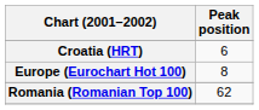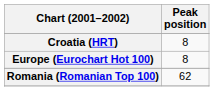Croatia (HRT) | Peak position: 6 -> 8
